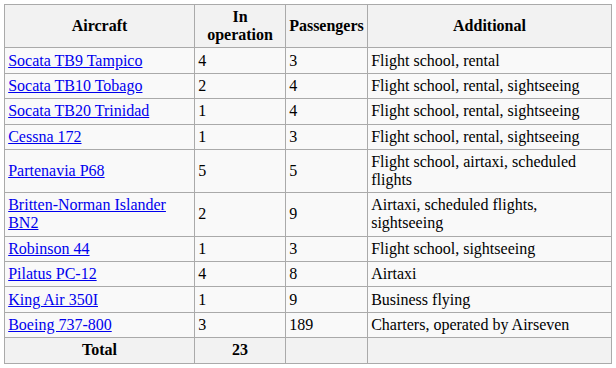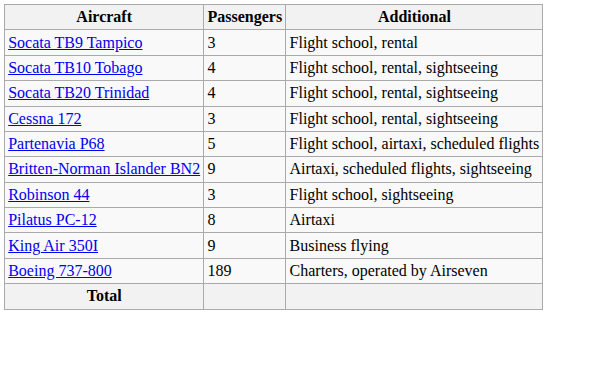- column: In operation | 4 | 2 | 1 | 1 | 5 | 2 | 1 | 4 | 1 | 3 | 23
